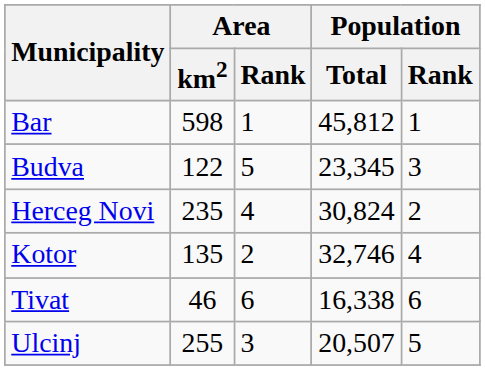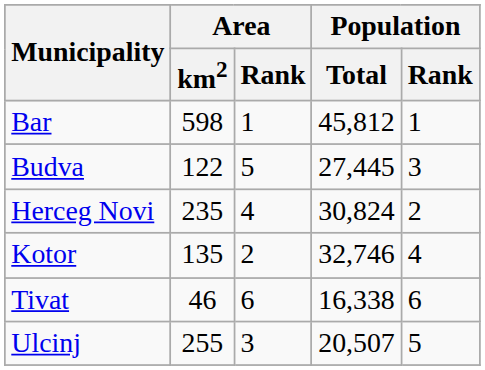Budva | Population / Total: 23,345 -> 27,445
